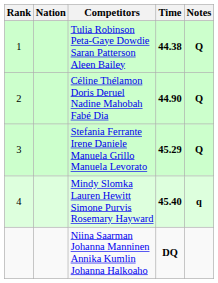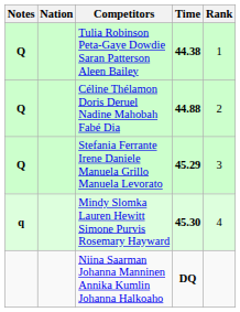columns swapped: Rank <-> Notes
Céline Thélamon Doris Deruel Nadine Mahobah Fabé Dia | Time: 44.90 -> 44.88
Mindy Slomka Lauren Hewitt Simone Purvis Rosemary Hayward | Time: 45.40 -> 45.30
